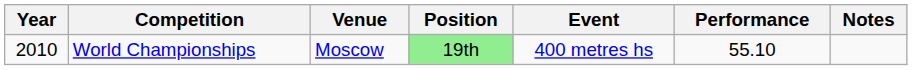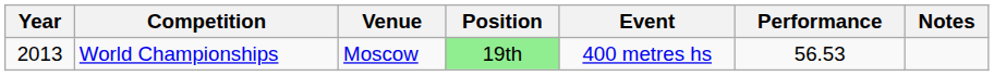World Championships | Year: 2010 -> 2013
World Championships | Performance: 55.10 -> 56.53
